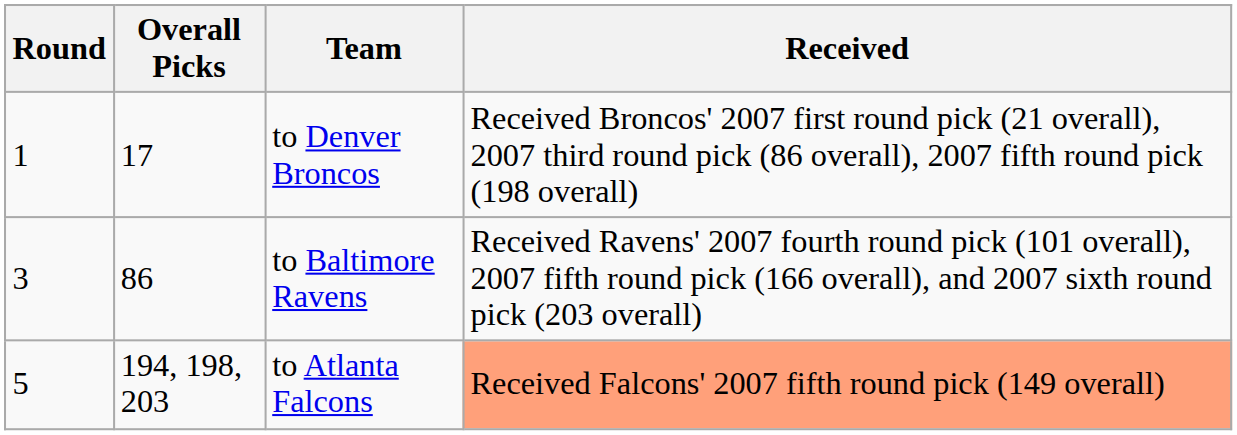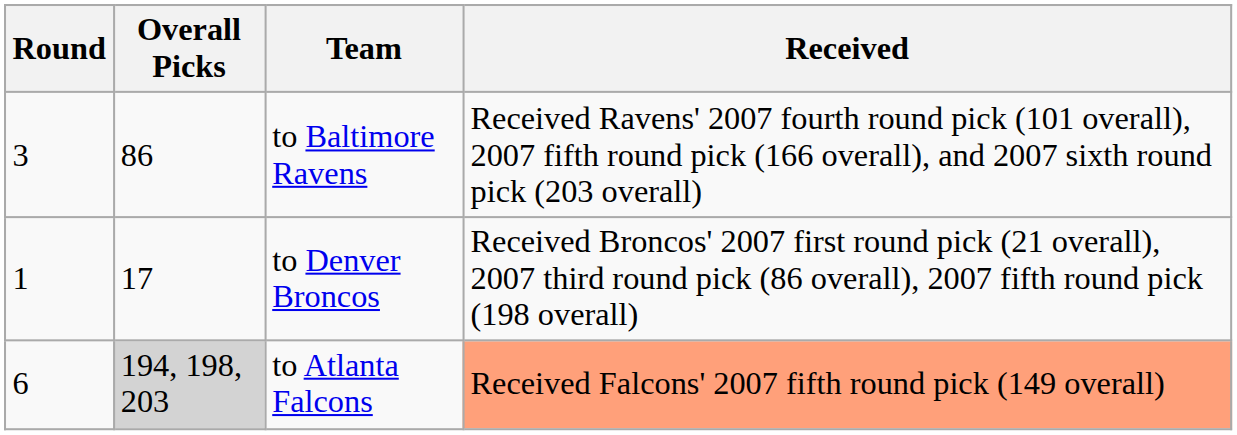rows swapped: to Denver Broncos <-> to Baltimore Ravens
to Atlanta Falcons | Round: 5 -> 6
to Atlanta Falcons | Overall Picks: no background -> lightgrey background
